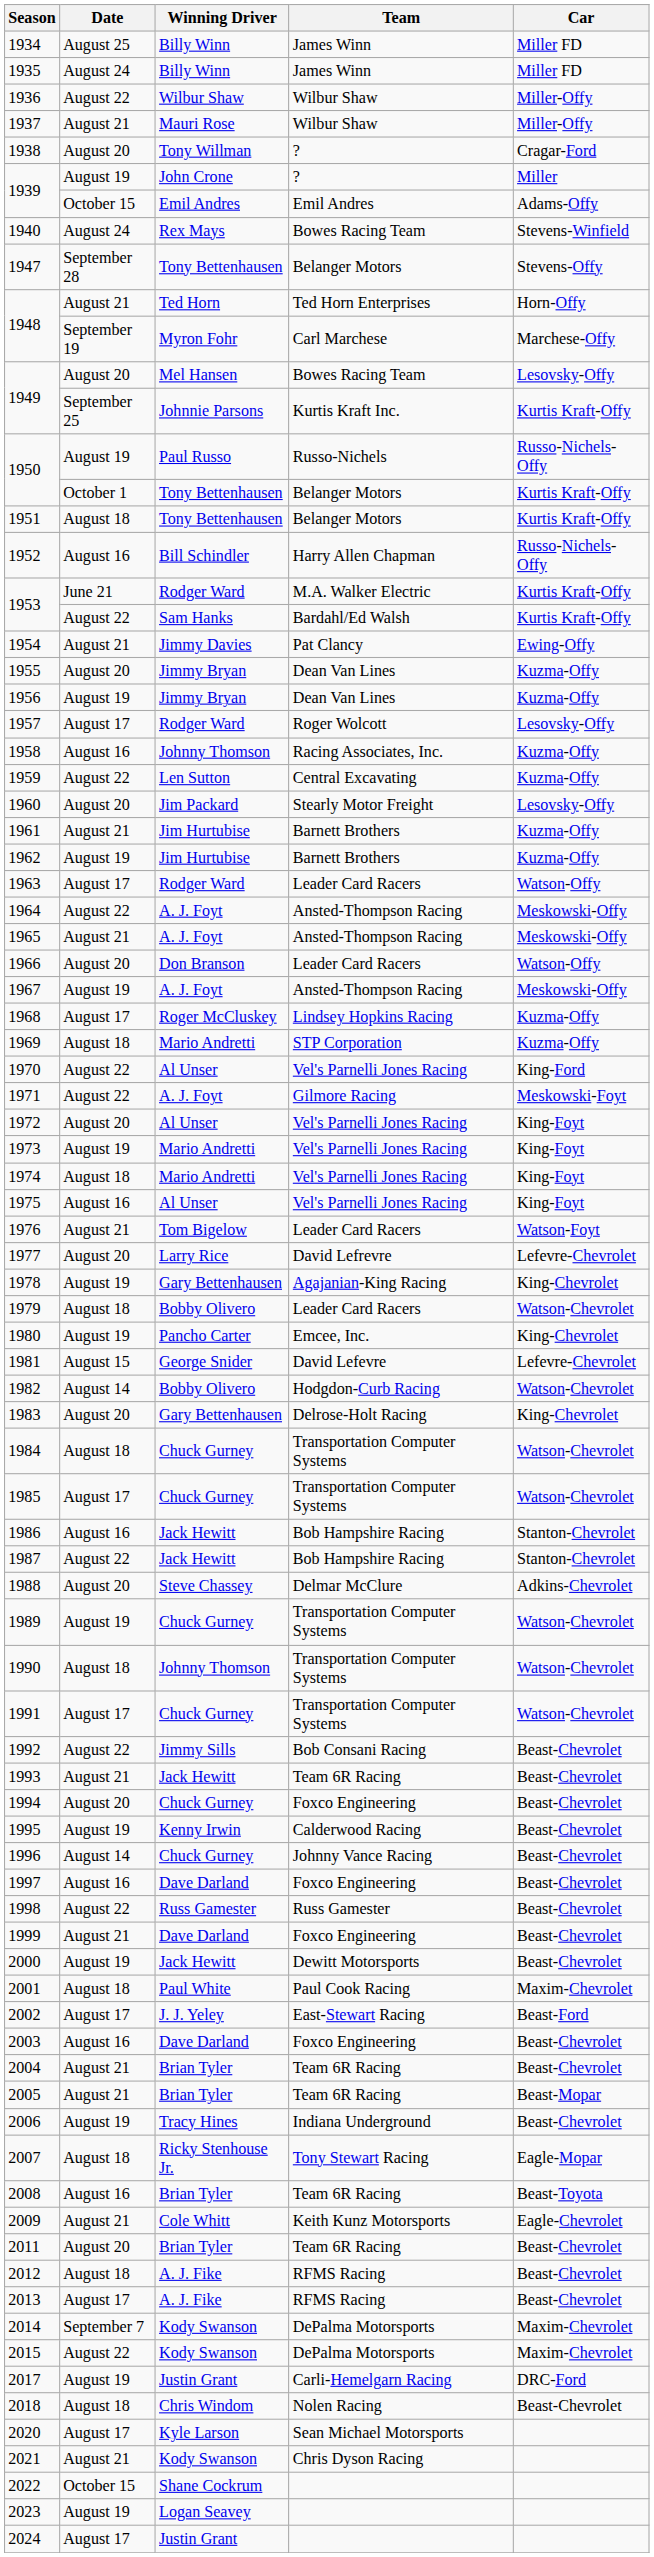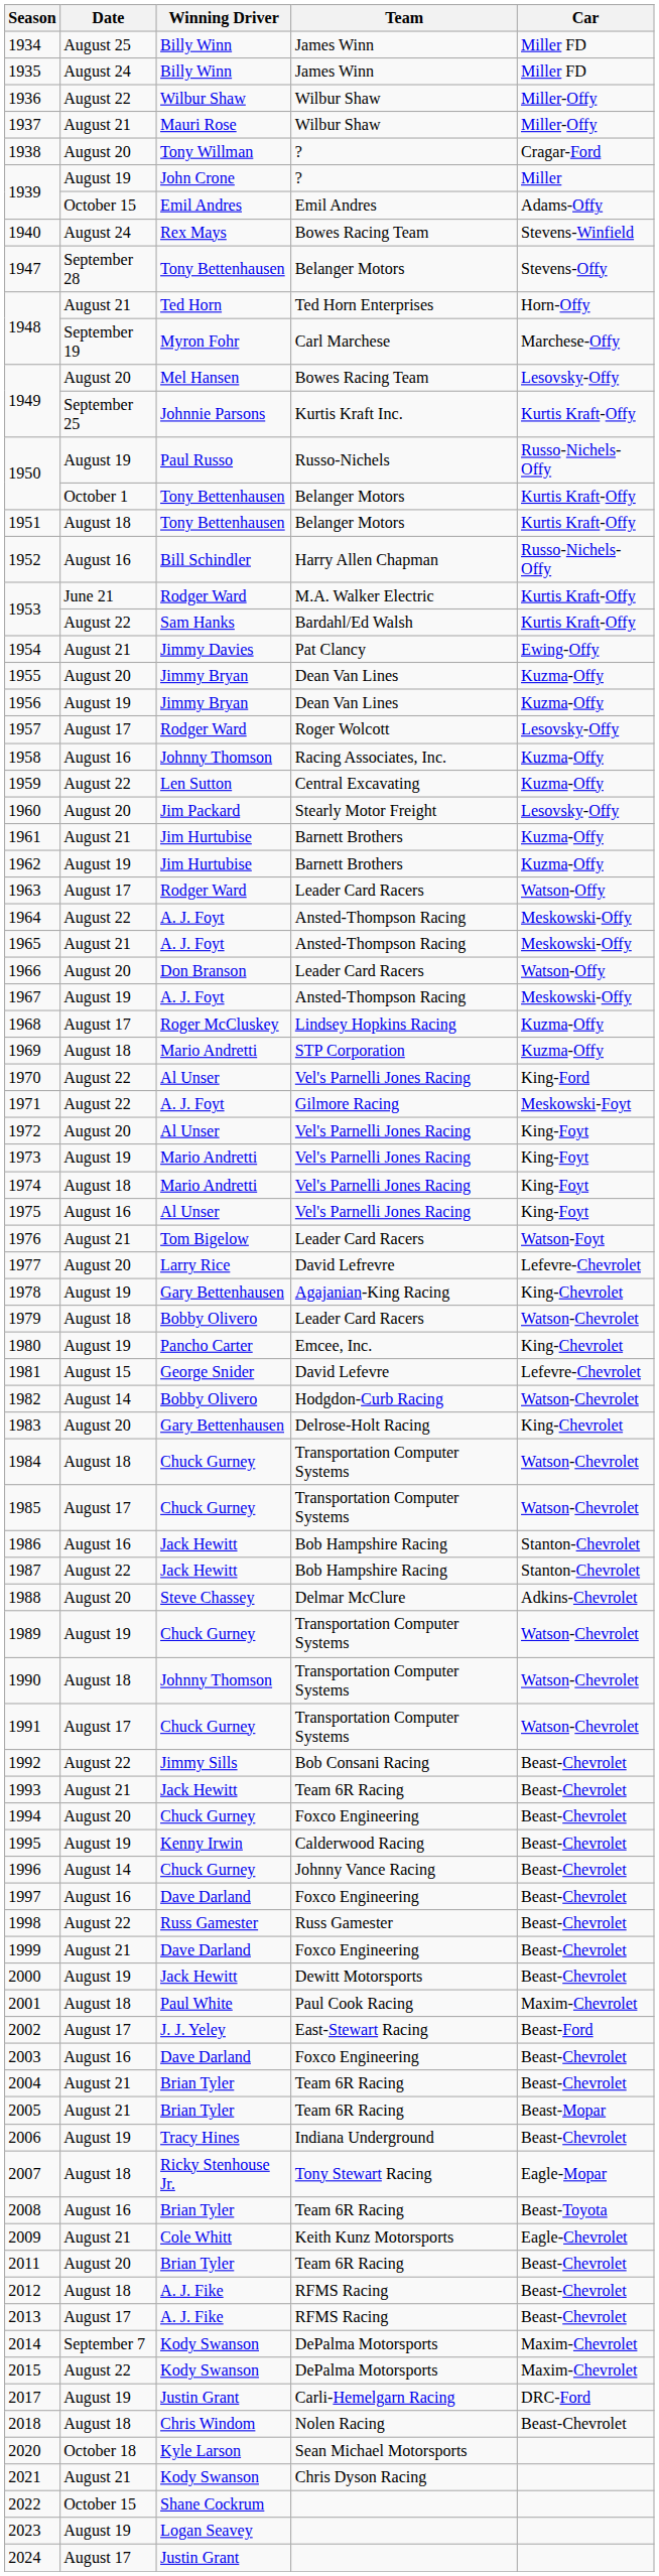2020 | Date: August 17 -> October 18
